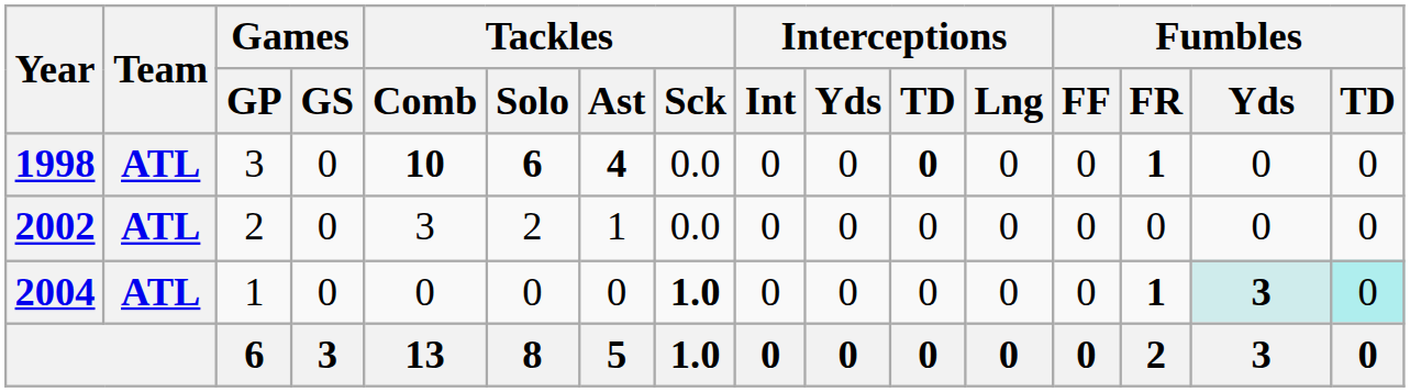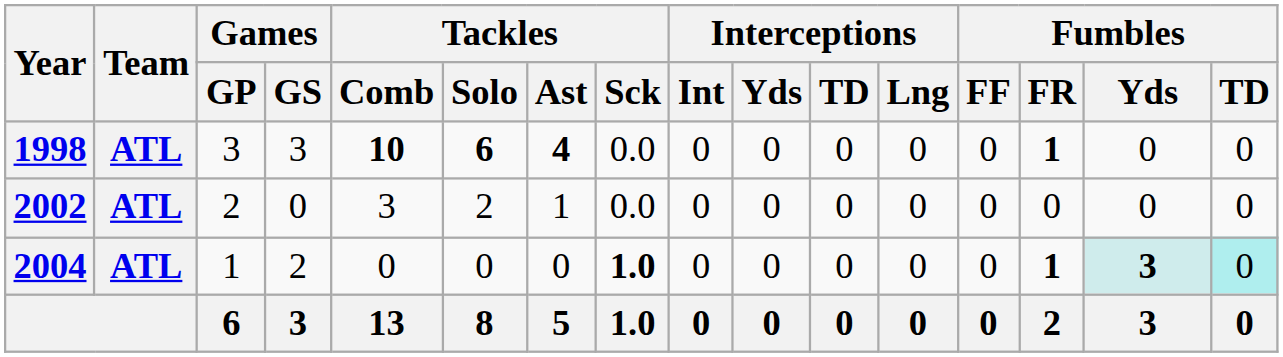1998 | Games / GS: 0 -> 3
1998 | Interceptions / TD: bold -> normal
2004 | Games / GS: 0 -> 2
